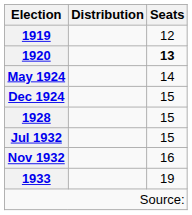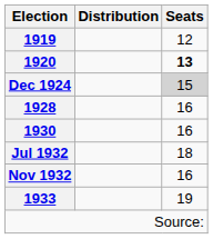- row: May 1924 | 14
Dec 1924 | Seats: no background -> lightgrey background
1928 | Seats: 15 -> 16
+ row: 1930 | 16
Jul 1932 | Seats: 15 -> 18
